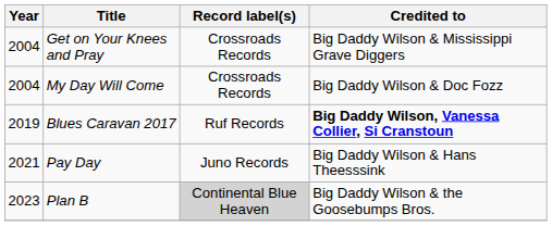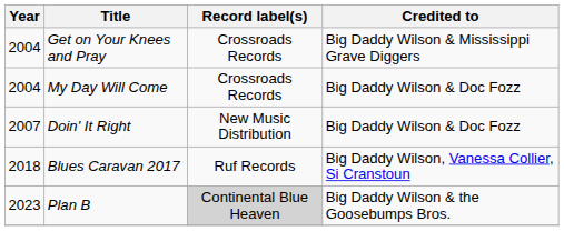+ row: 2007 | Doin' It Right | New Music Distribution | Big Daddy Wilson & Doc Fozz
Blues Caravan 2017 | Year: 2019 -> 2018
Blues Caravan 2017 | Credited to: bold -> normal
- row: 2021 | Pay Day | Juno Records | Big Daddy Wilson & Hans Theesssink
